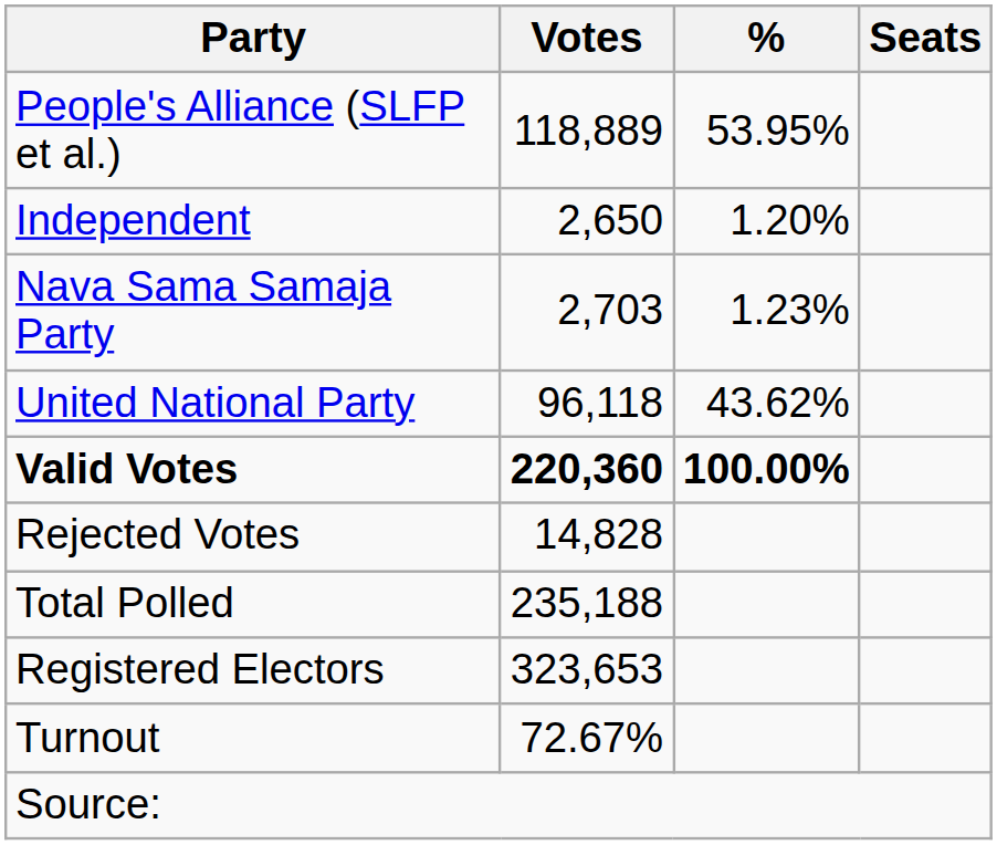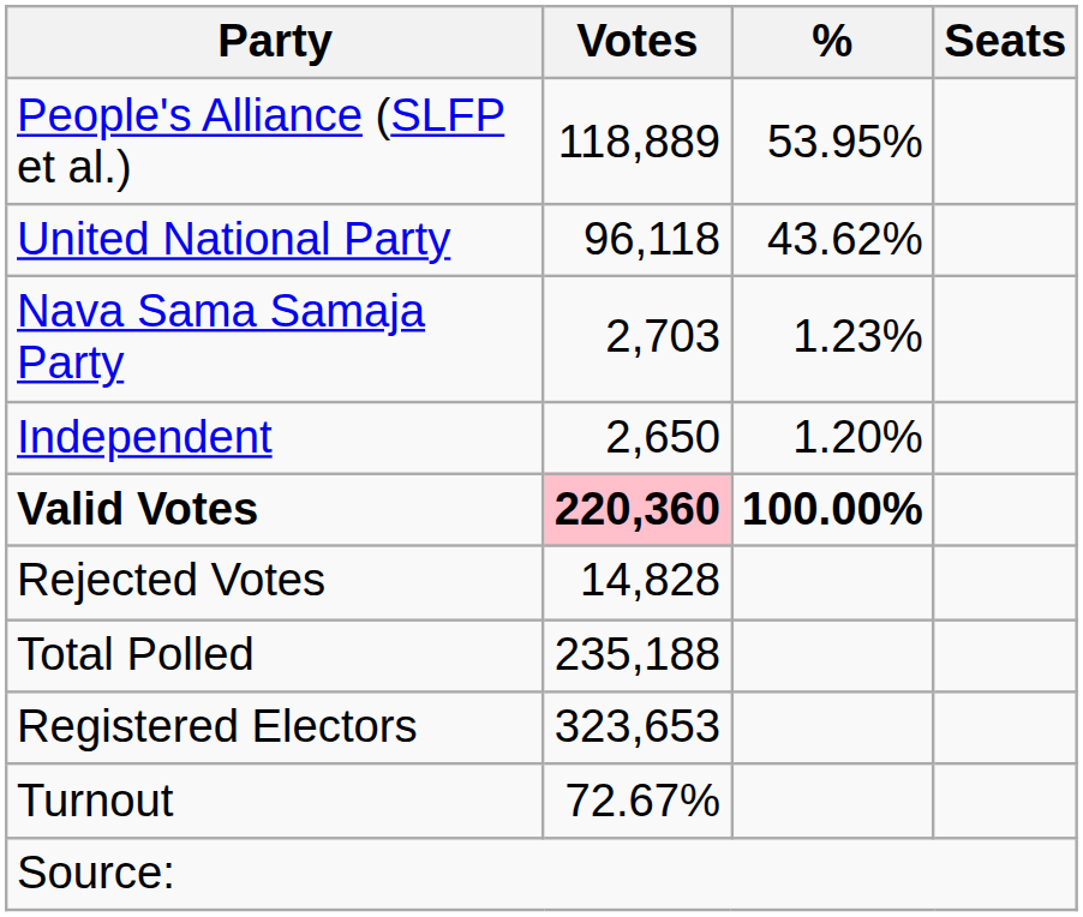rows swapped: United National Party <-> Independent
Valid Votes | Votes: no background -> pink background
